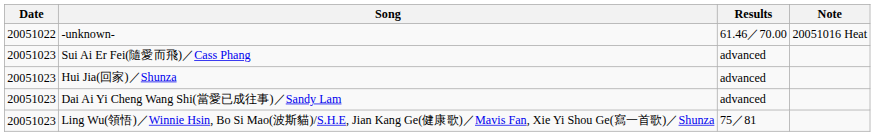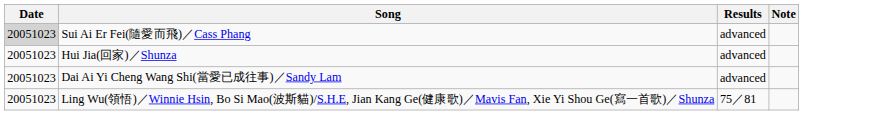- row: 20051022 | -unknown- | 61.46／70.00 | 20051016 Heat
Sui Ai Er Fei(隨愛而飛)／Cass Phang | Date: no background -> lightgrey background
